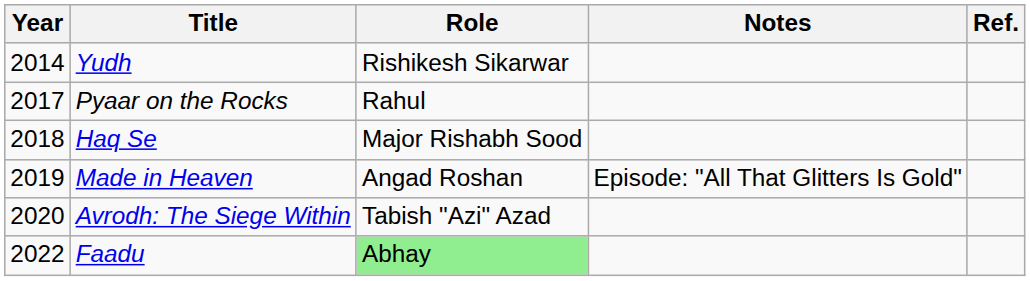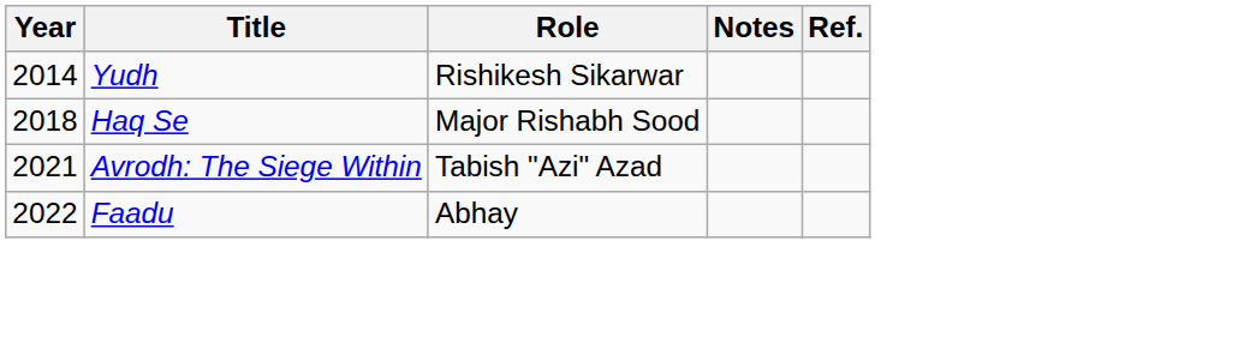- row: 2017 | Pyaar on the Rocks | Rahul
- row: 2019 | Made in Heaven | Angad Roshan | Episode: "All That Glitters Is Gold"
Avrodh: The Siege Within | Year: 2020 -> 2021
Faadu | Role: lightgreen background -> no background
